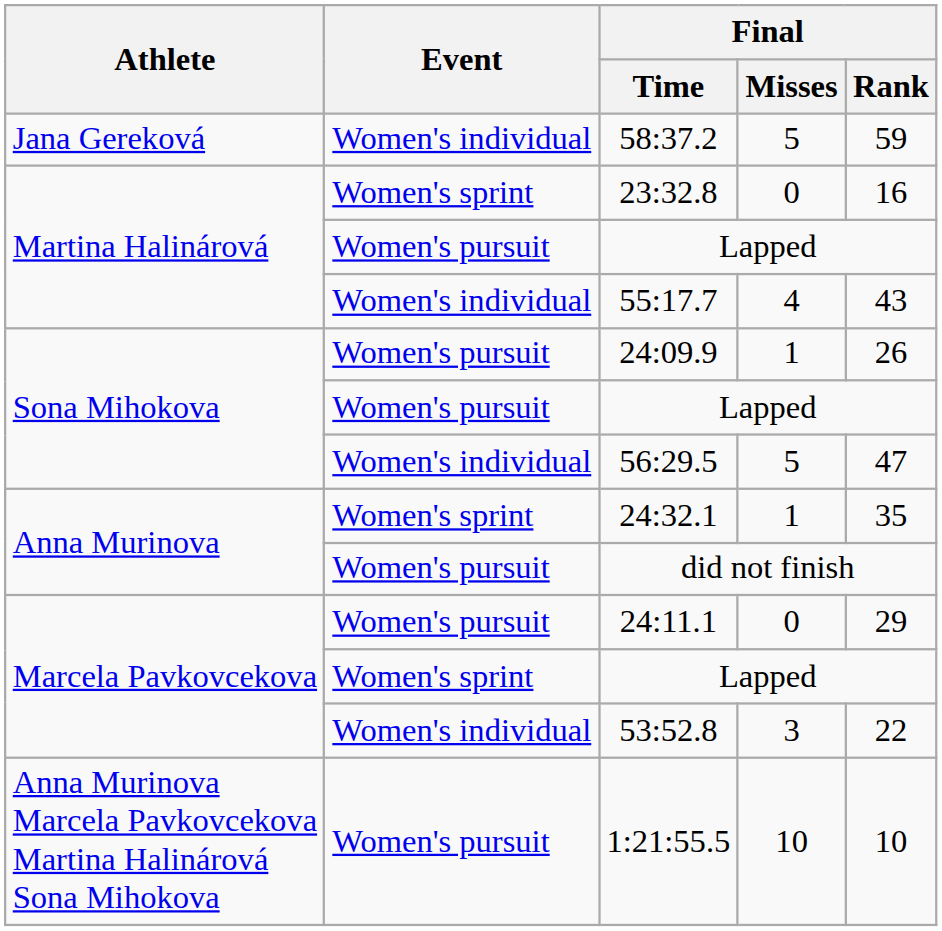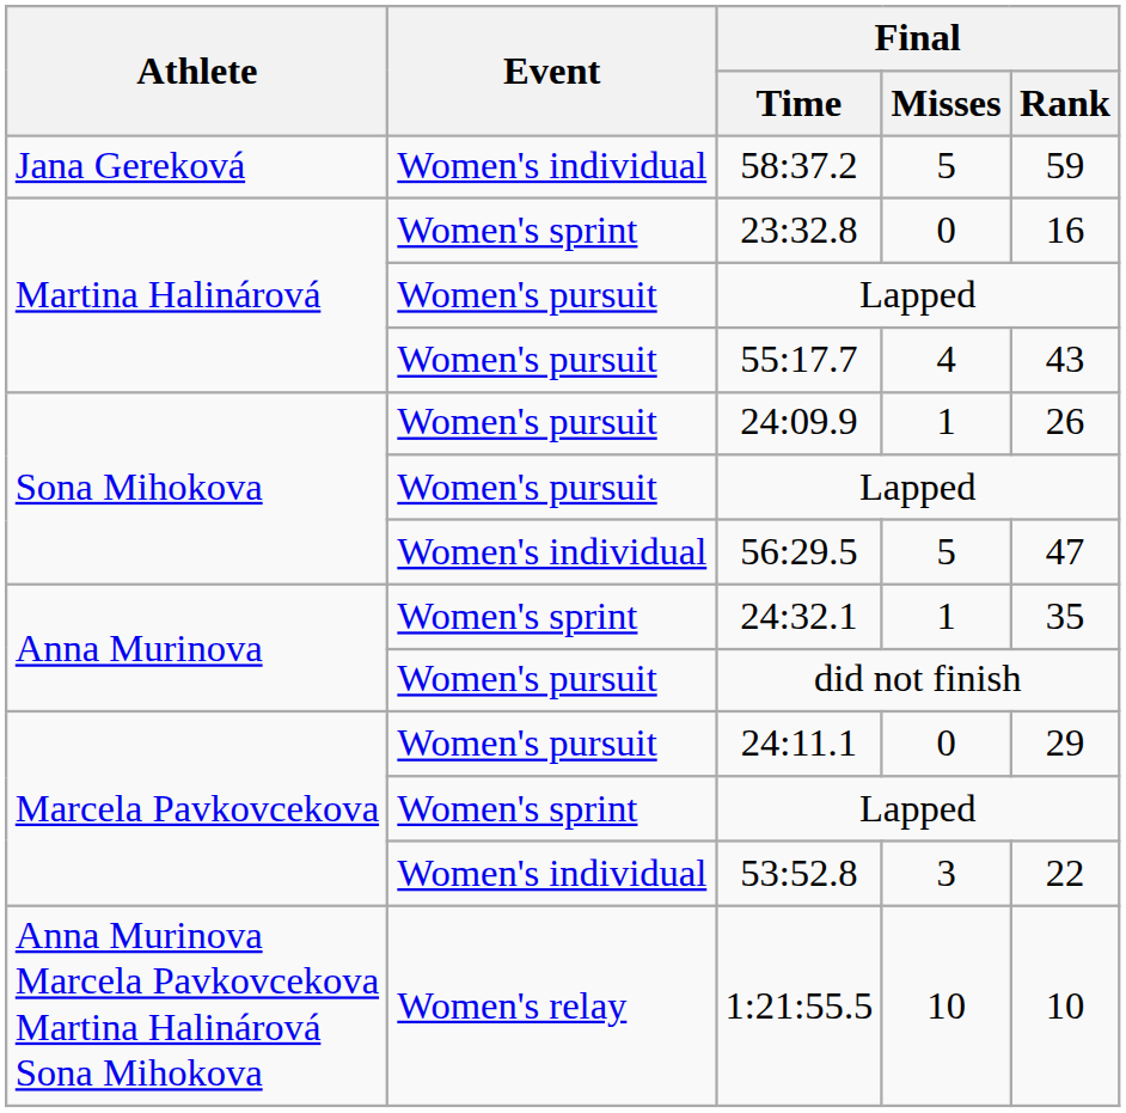55:17.7 | Event: Women's individual -> Women's pursuit
1:21:55.5 | Event: Women's pursuit -> Women's relay
